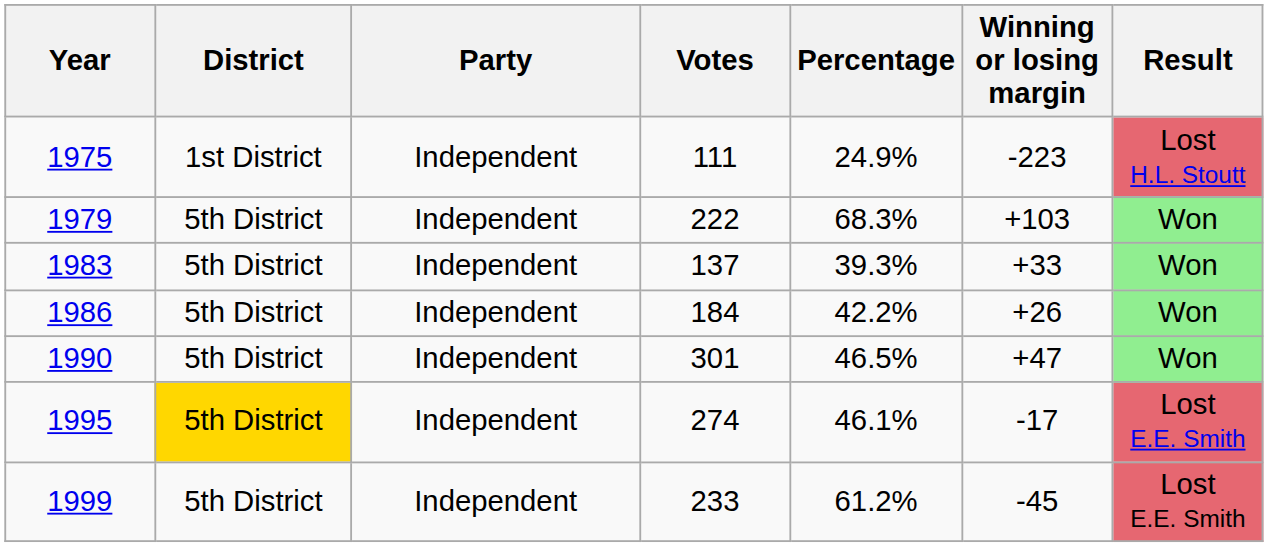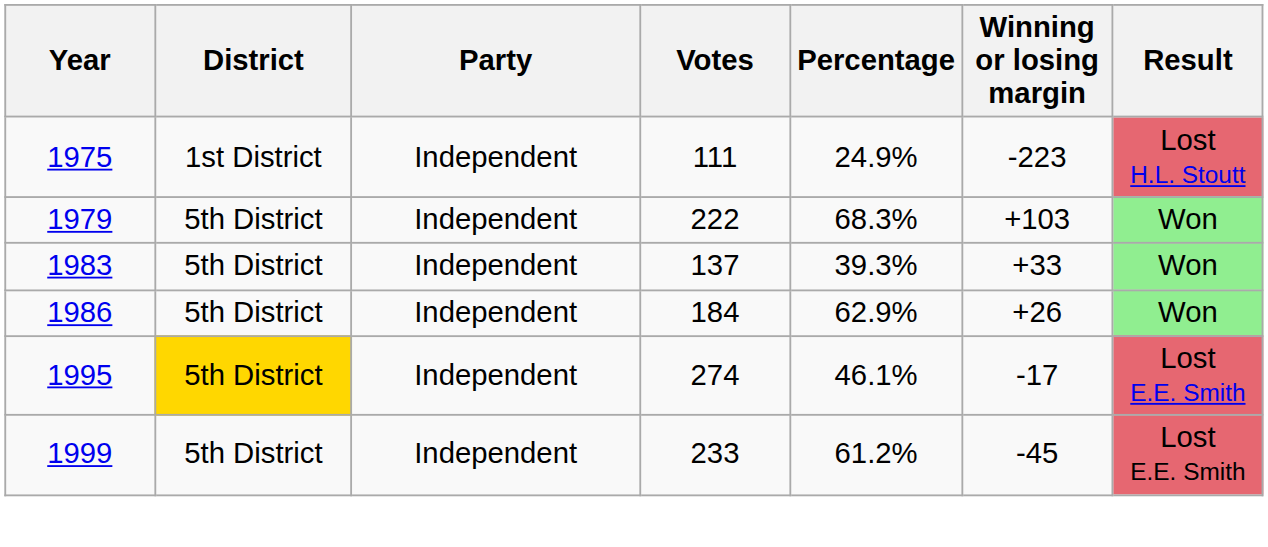1986 | Percentage: 42.2% -> 62.9%
- row: 1990 | 5th District | Independent | 301 | 46.5% | +47 | Won
